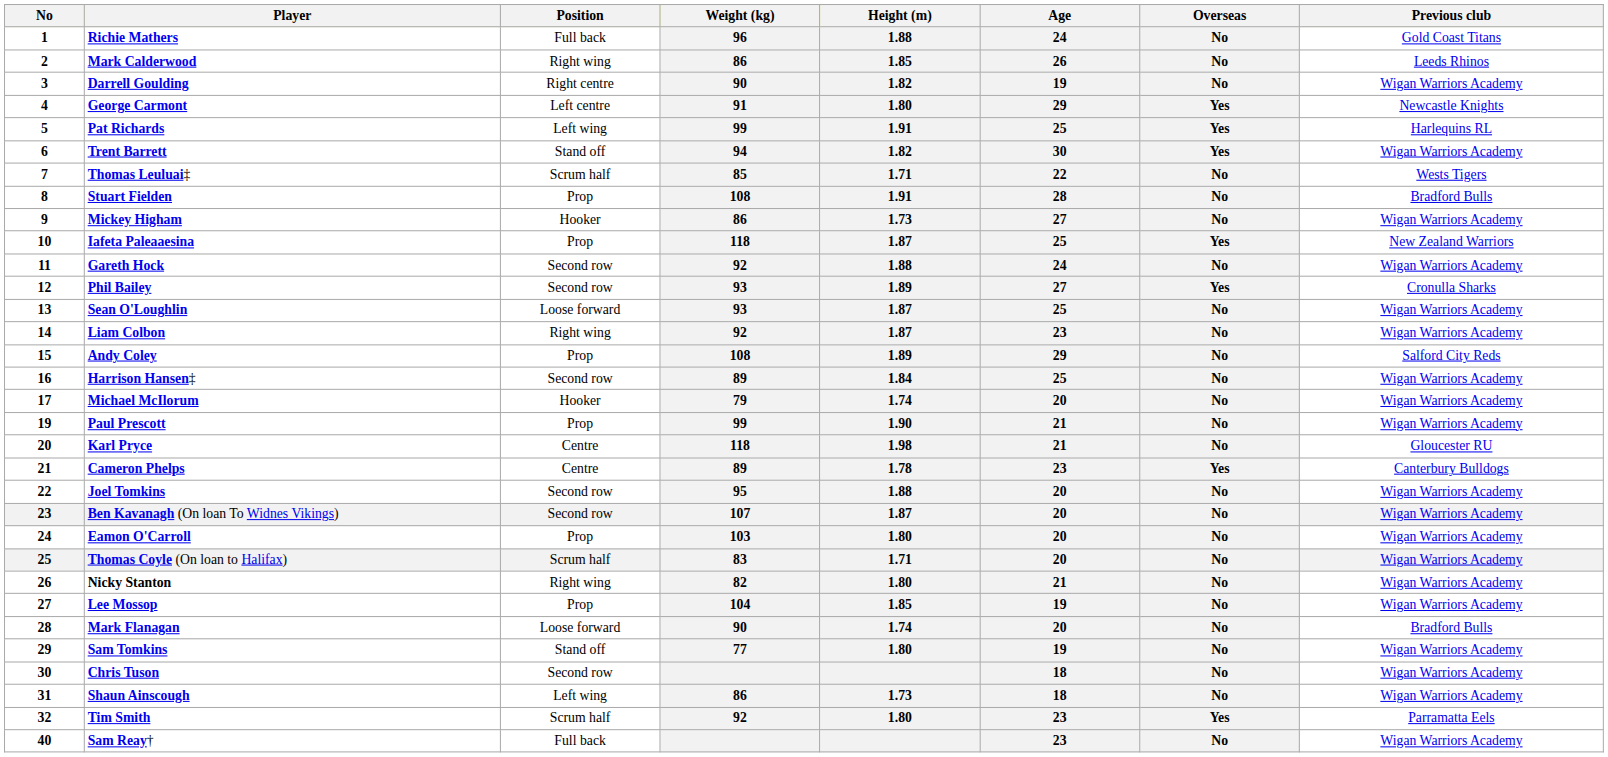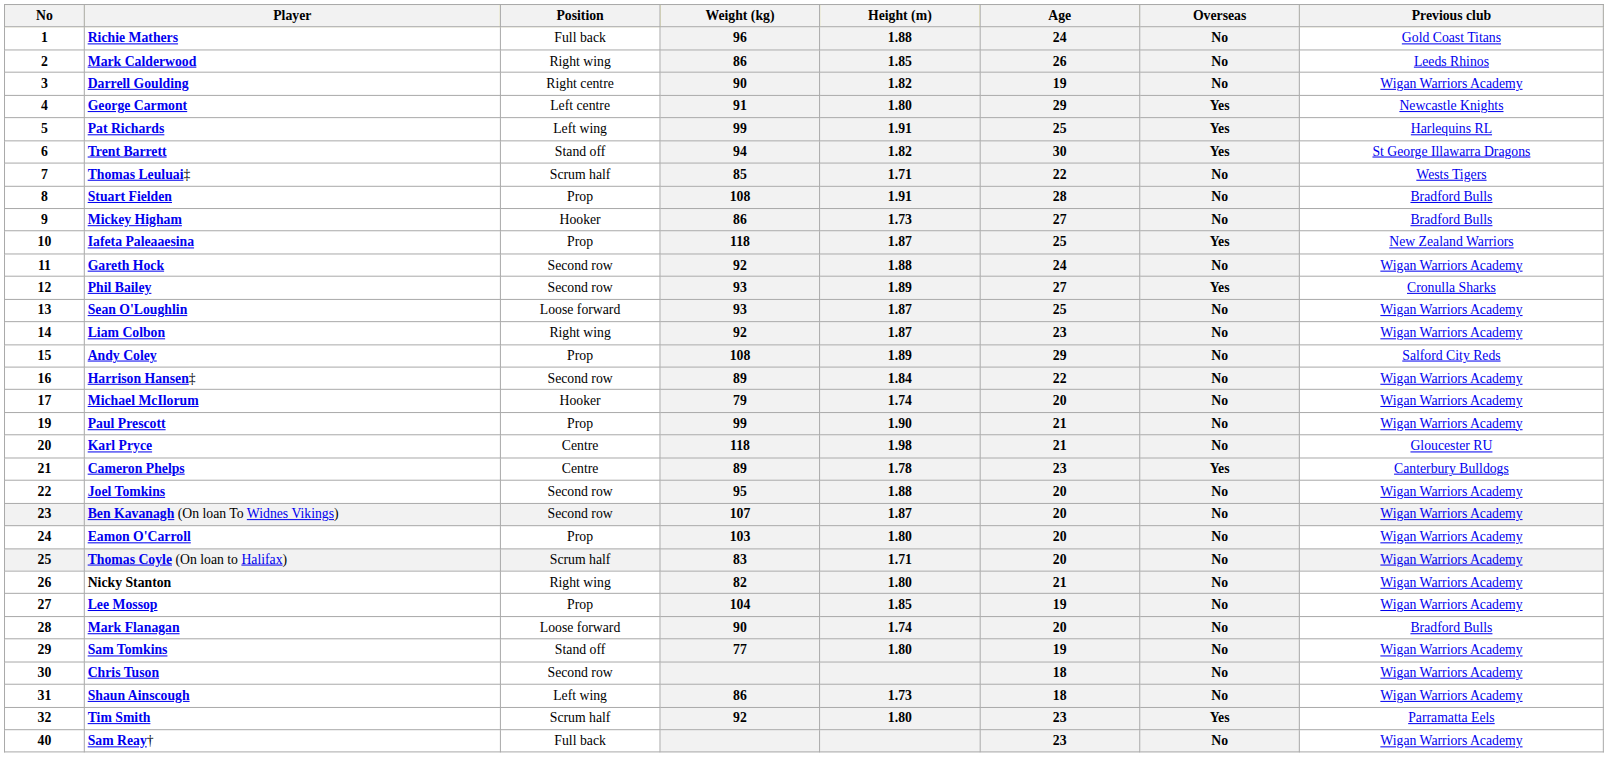Trent Barrett | Previous club: Wigan Warriors Academy -> St George Illawarra Dragons
Mickey Higham | Previous club: Wigan Warriors Academy -> Bradford Bulls
Harrison Hansen‡ | Age: 25 -> 22
